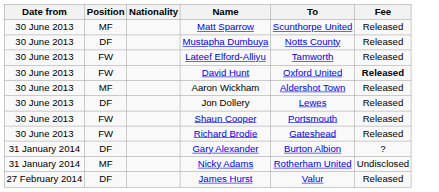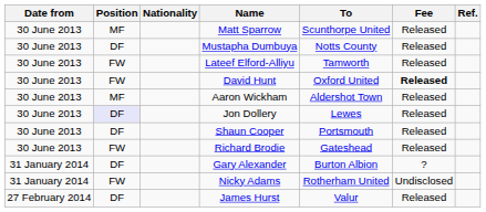+ column: Ref.
Jon Dollery | Position: no background -> lavender background
Shaun Cooper | Position: FW -> DF
Nicky Adams | Position: MF -> FW
